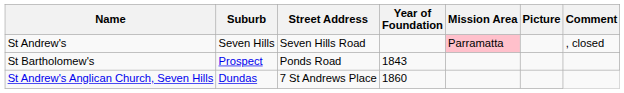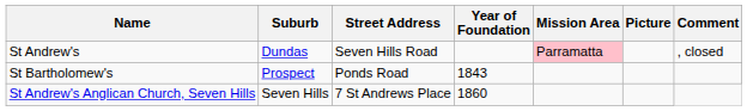St Andrew's | Suburb: Seven Hills -> Dundas
St Andrew's Anglican Church, Seven Hills | Suburb: Dundas -> Seven Hills
